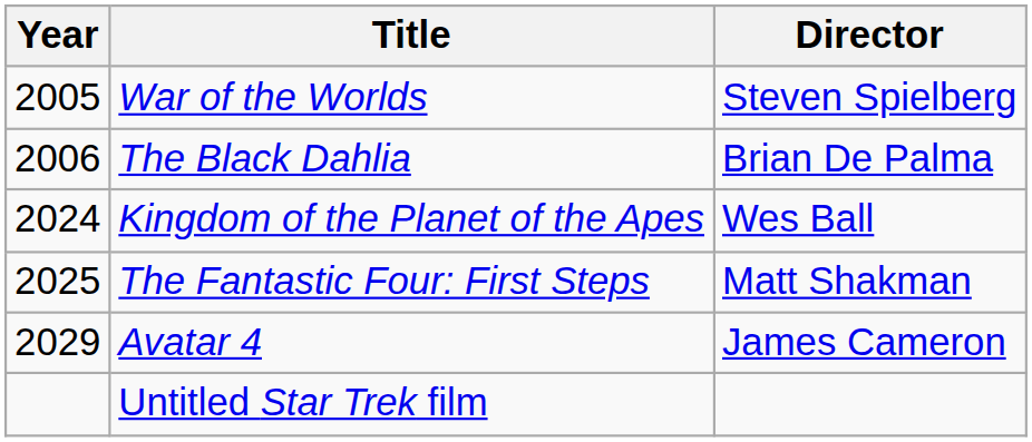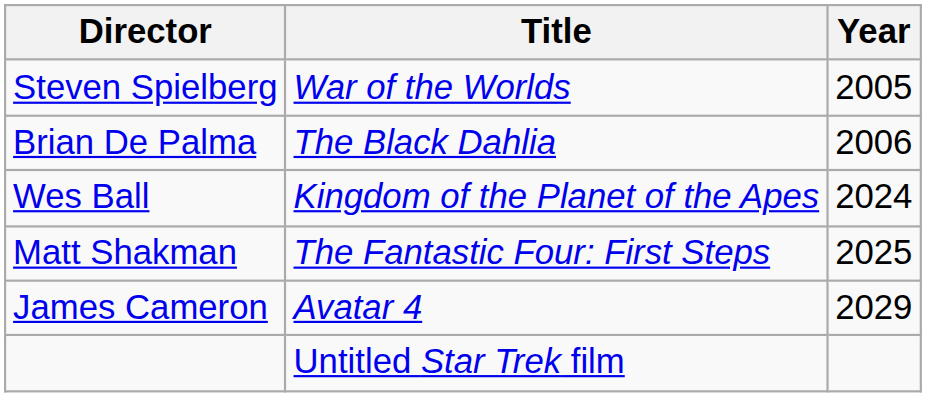columns swapped: Year <-> Director
